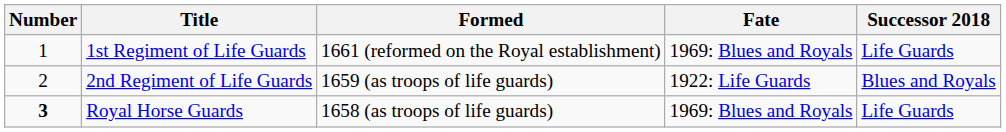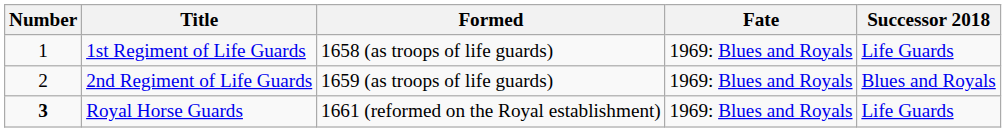1st Regiment of Life Guards | Formed: 1661 (reformed on the Royal establishment) -> 1658 (as troops of life guards)
2nd Regiment of Life Guards | Fate: 1922: Life Guards -> 1969: Blues and Royals
Royal Horse Guards | Formed: 1658 (as troops of life guards) -> 1661 (reformed on the Royal establishment)
